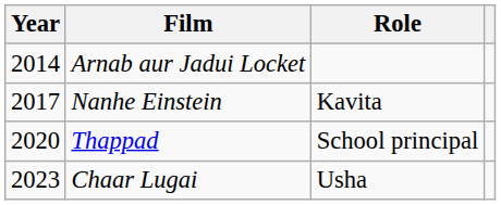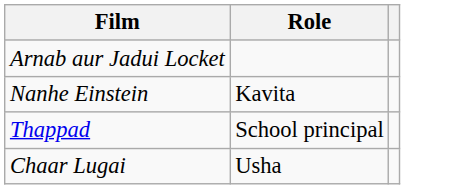- column: Year | 2014 | 2017 | 2020 | 2023
